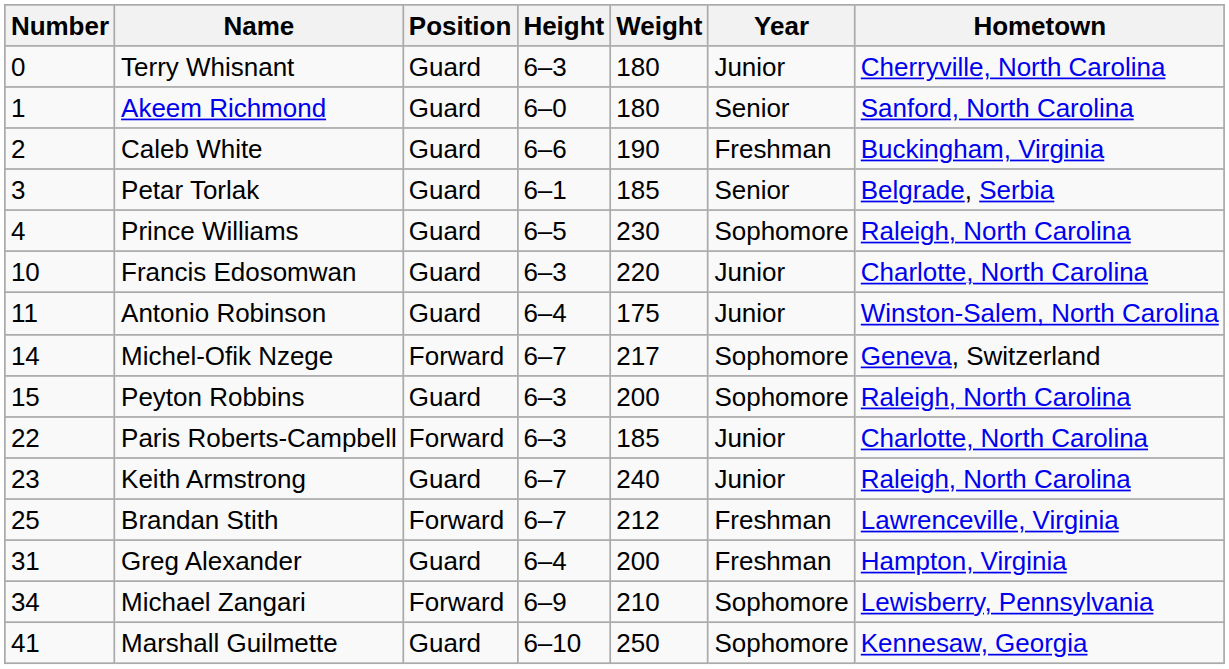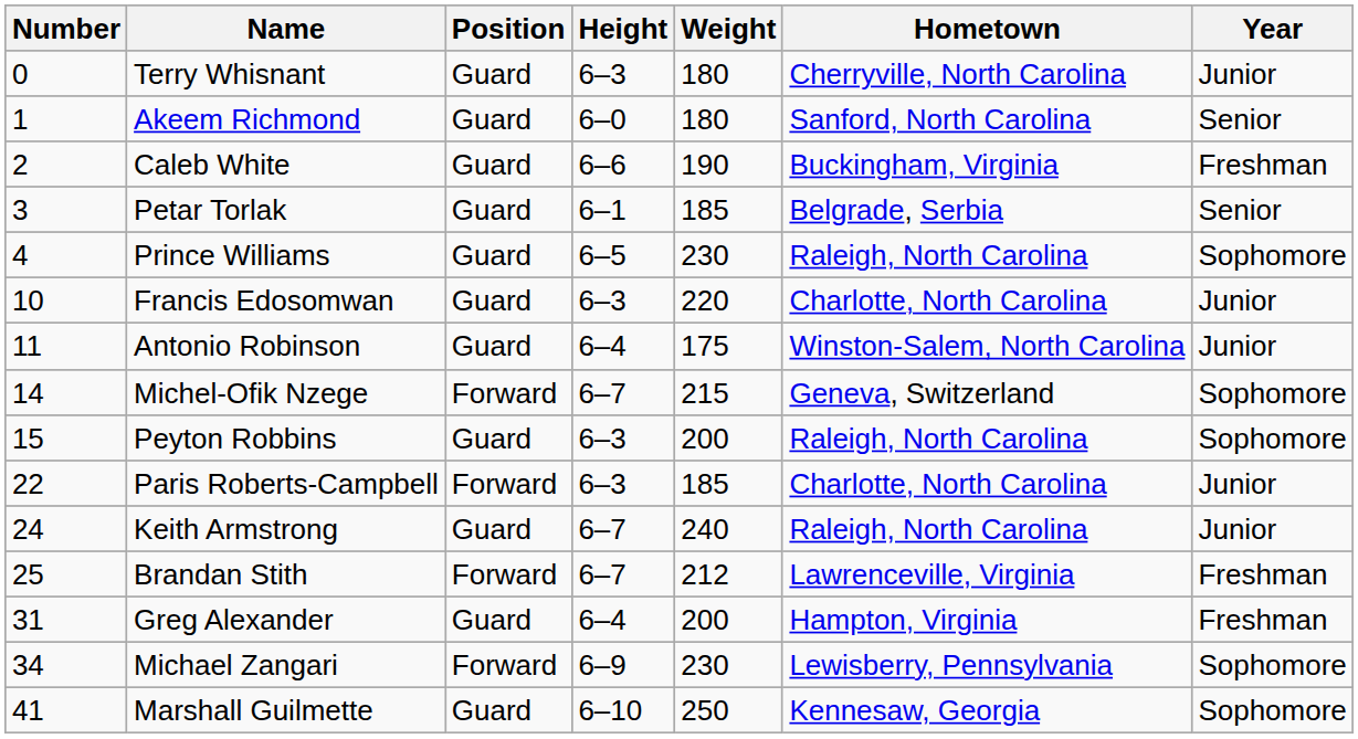columns swapped: Year <-> Hometown
Michel-Ofik Nzege | Weight: 217 -> 215
Keith Armstrong | Number: 23 -> 24
Michael Zangari | Weight: 210 -> 230
